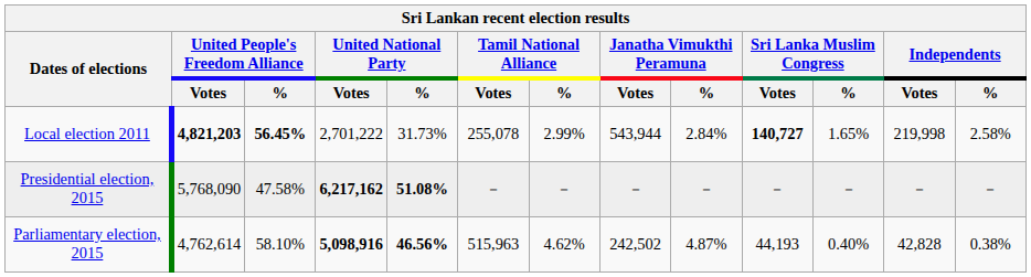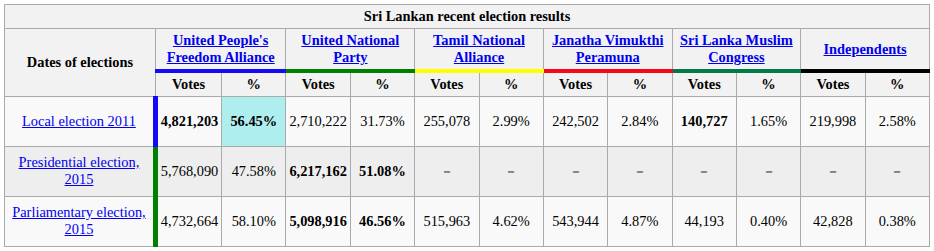Local election 2011 | United People's Freedom Alliance / %: no background -> paleturquoise background
Local election 2011 | United National Party / Votes: 2,701,222 -> 2,710,222
Local election 2011 | Janatha Vimukthi Peramuna / Votes: 543,944 -> 242,502
Parliamentary election, 2015 | United People's Freedom Alliance / Votes: 4,762,614 -> 4,732,664
Parliamentary election, 2015 | Janatha Vimukthi Peramuna / Votes: 242,502 -> 543,944
